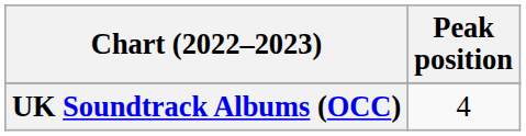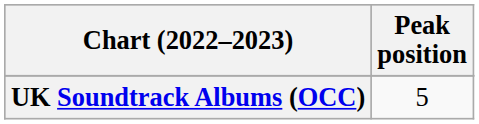UK Soundtrack Albums (OCC) | Peak position: 4 -> 5
